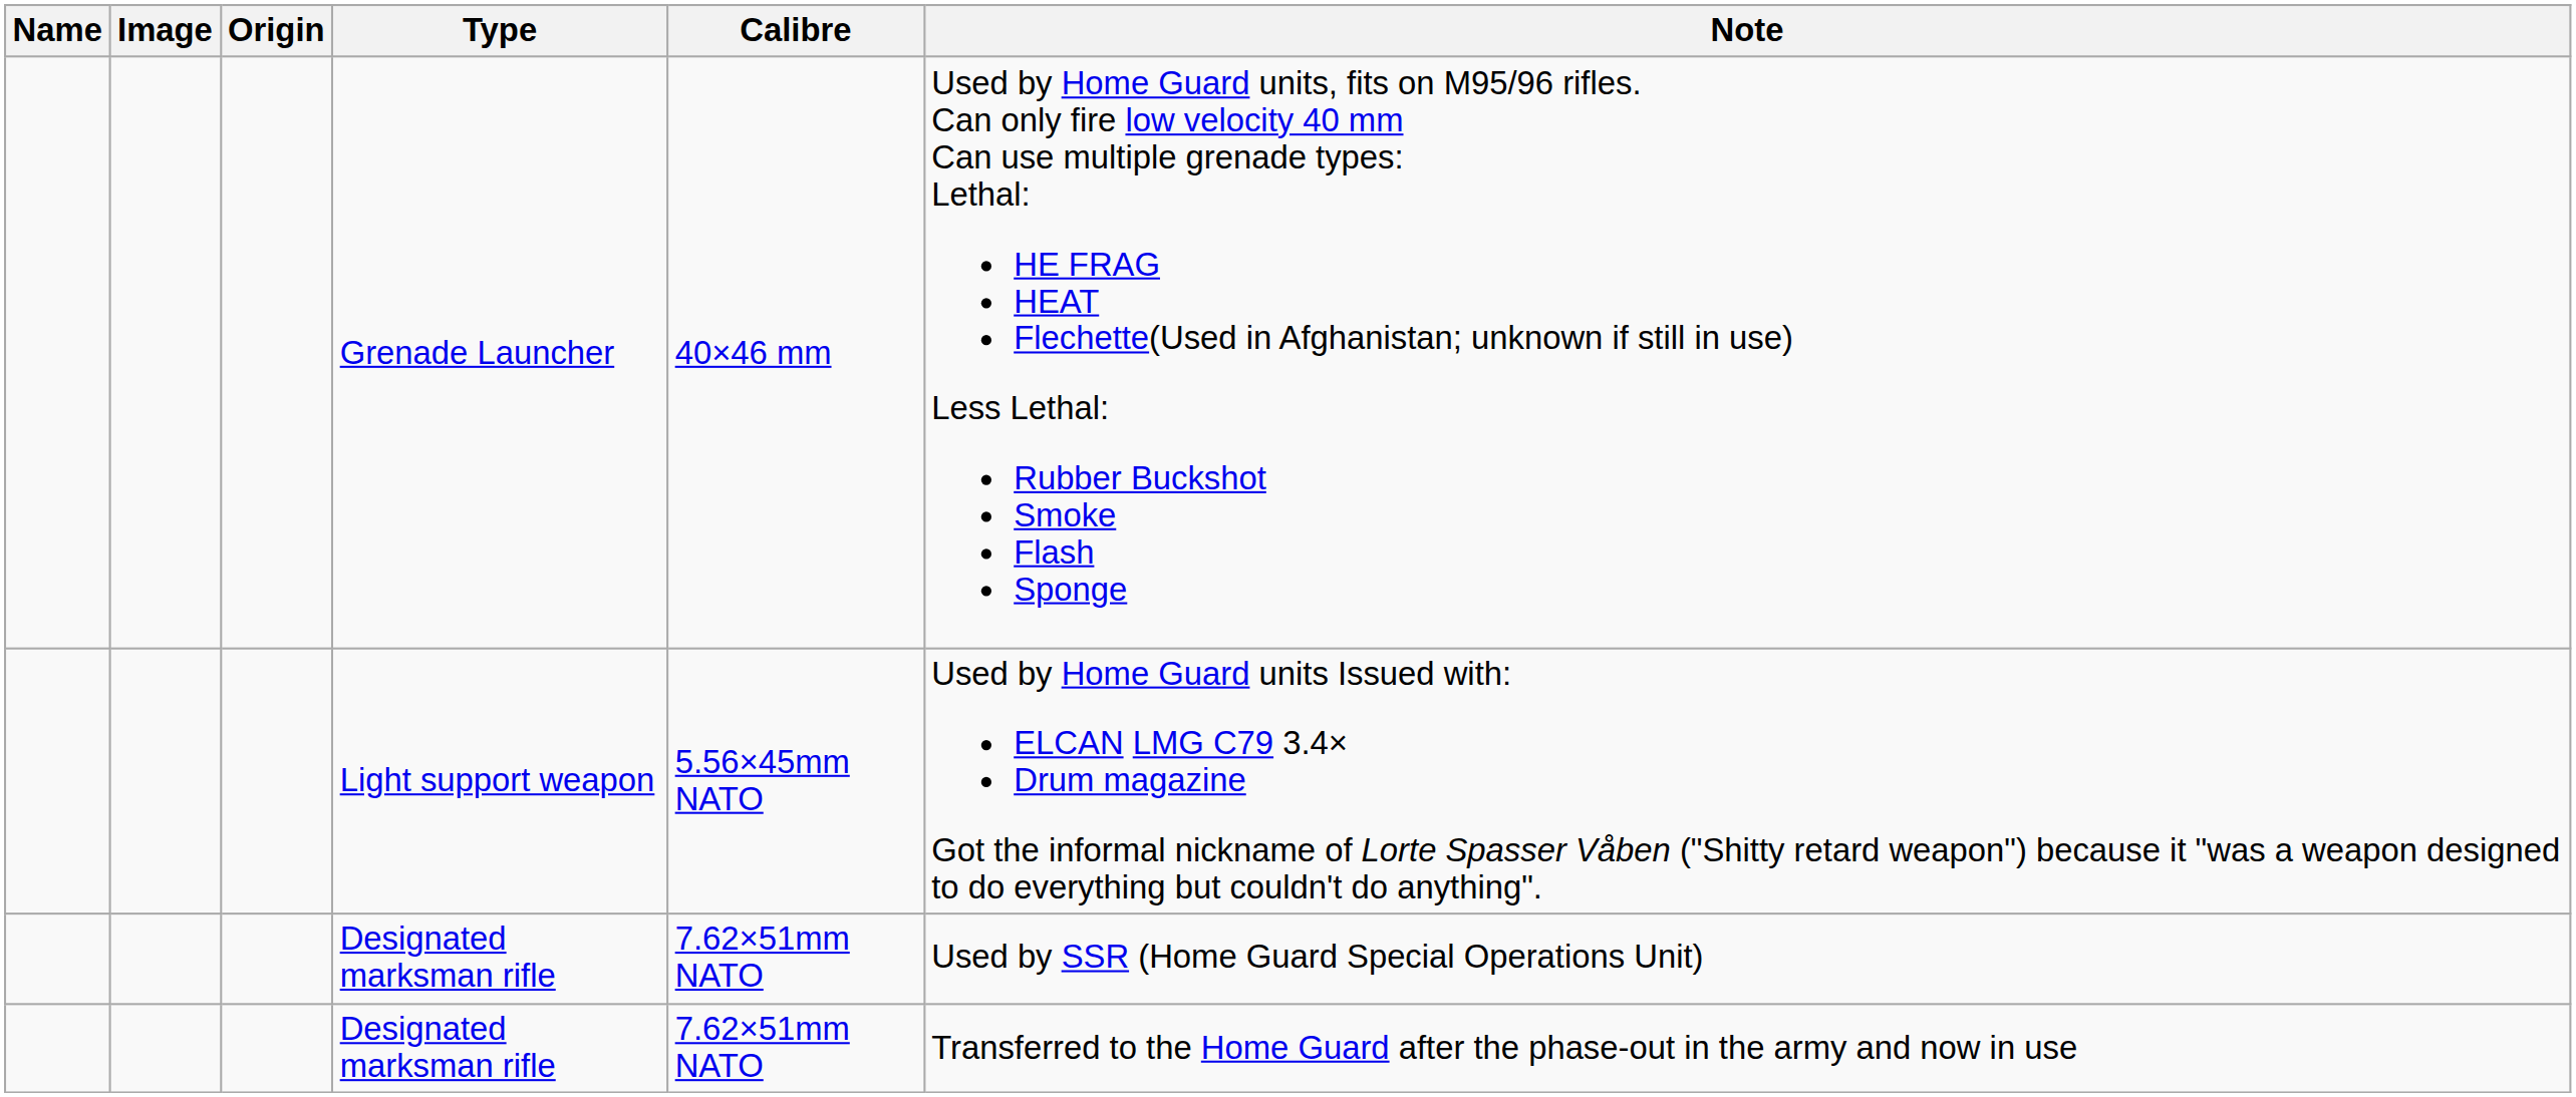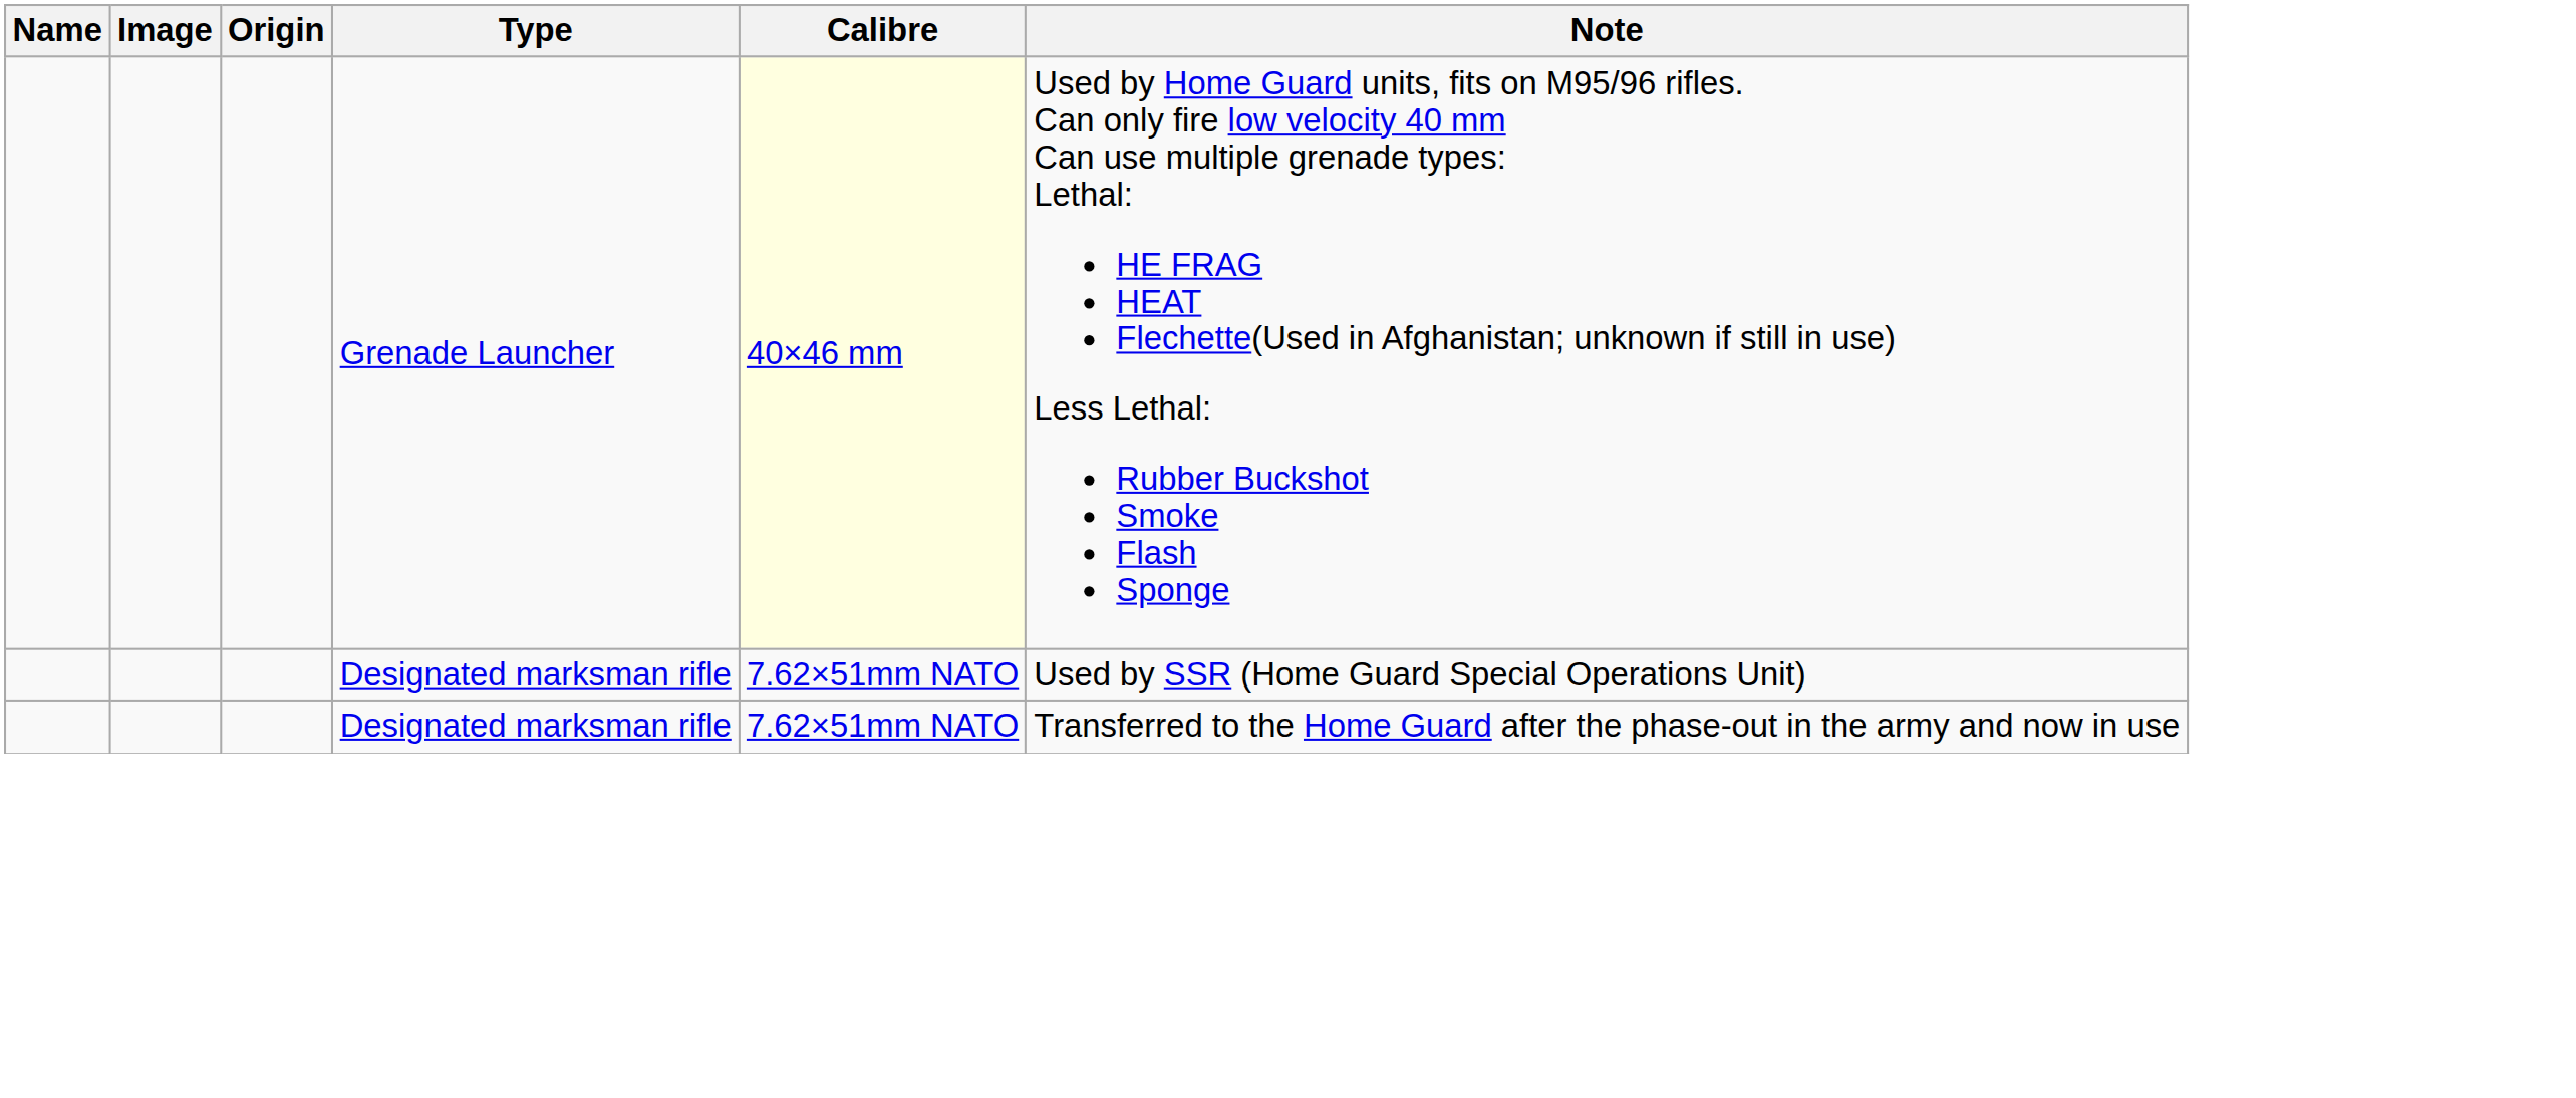Grenade Launcher | Calibre: no background -> lightyellow background
- row: Light support weapon | 5.56×45mm NATO | Used by Home Guard units Issued with: ELCAN LMG C79 3.4× Drum magazine Got the informal nickname of Lorte Spasser Våben ("Shitty retard weapon") because it "was a weapon designed to do everything but couldn't do anything".
